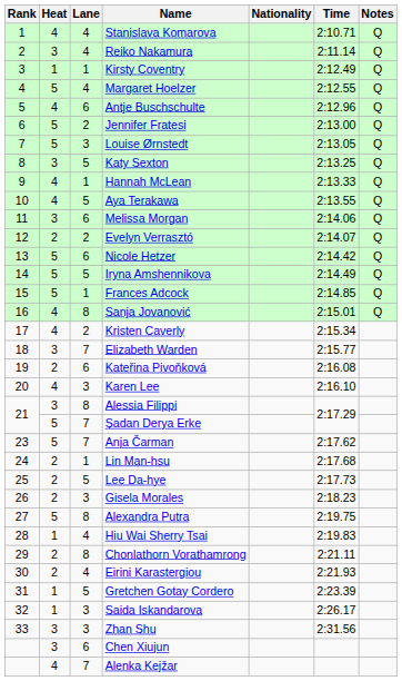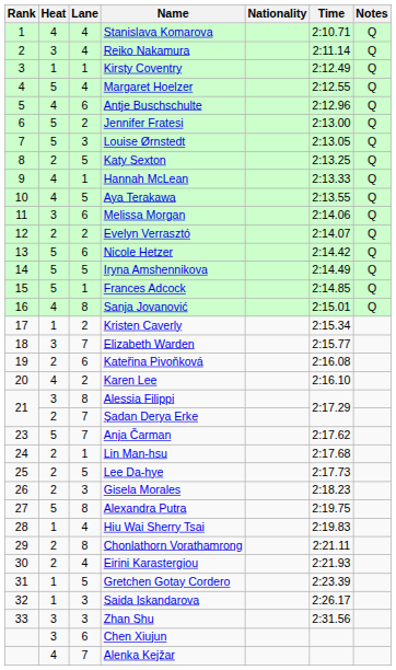Katy Sexton | Heat: 3 -> 2
Kristen Caverly | Heat: 4 -> 1
Karen Lee | Lane: 3 -> 2
Şadan Derya Erke | Heat: 5 -> 2
